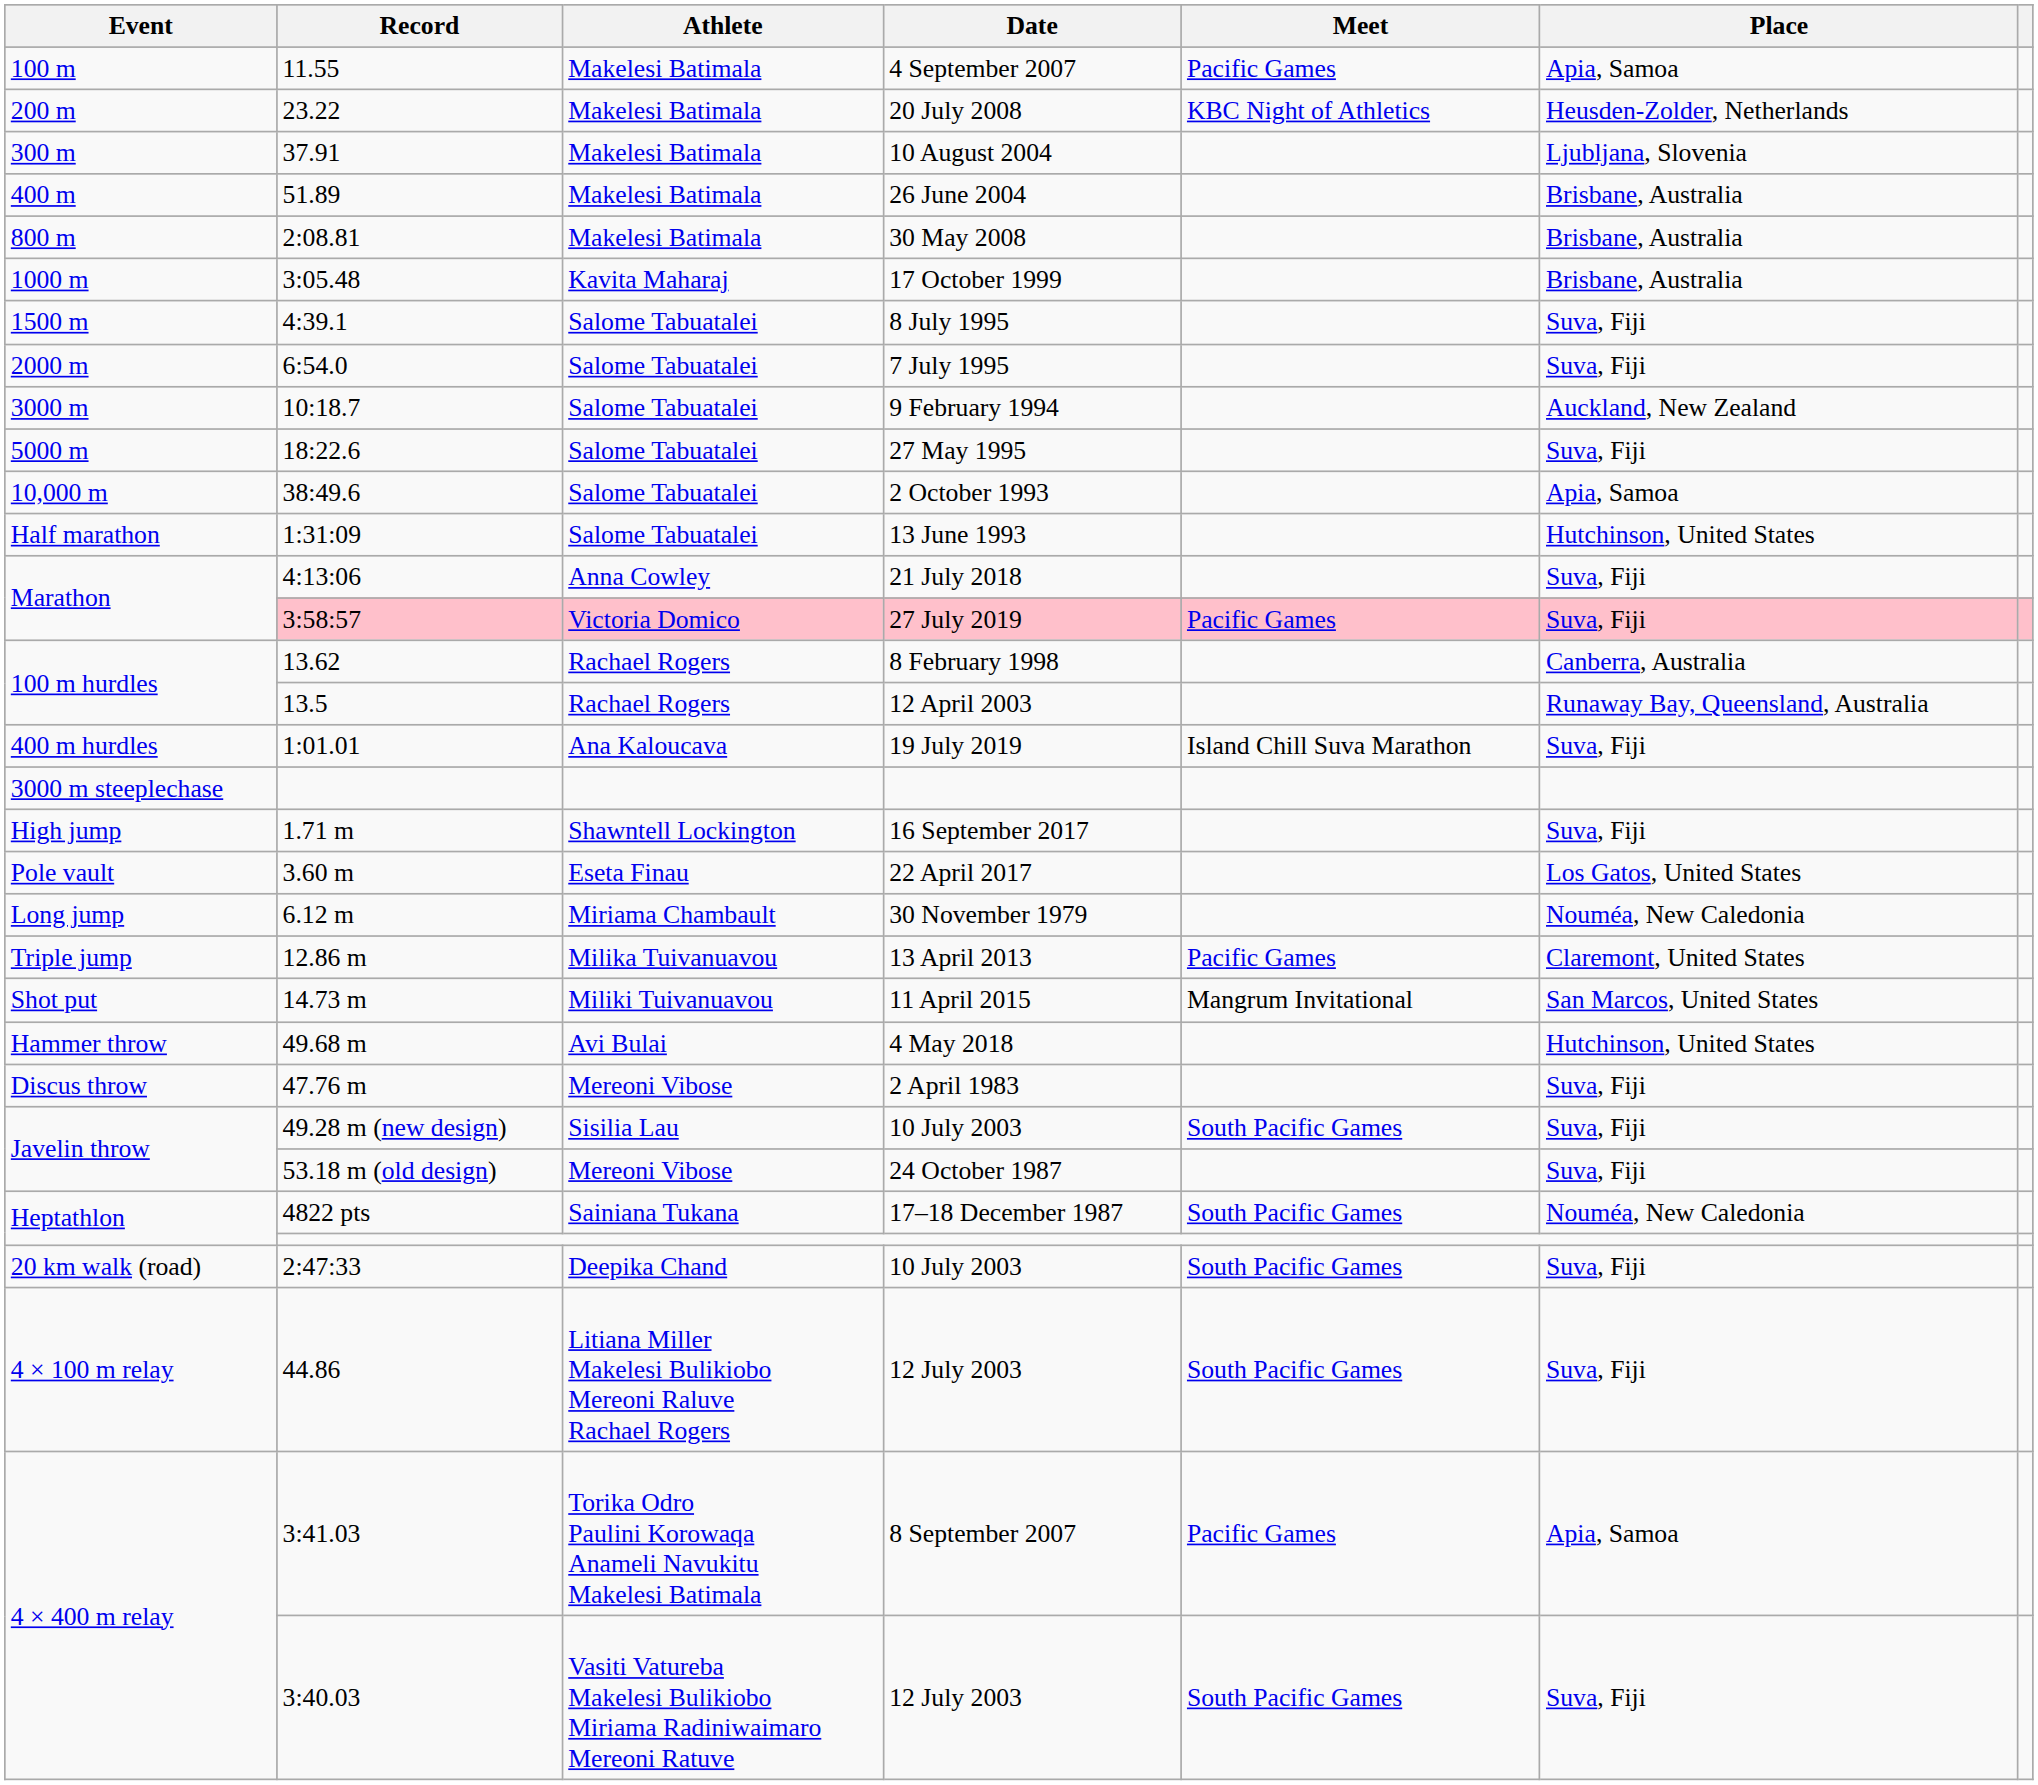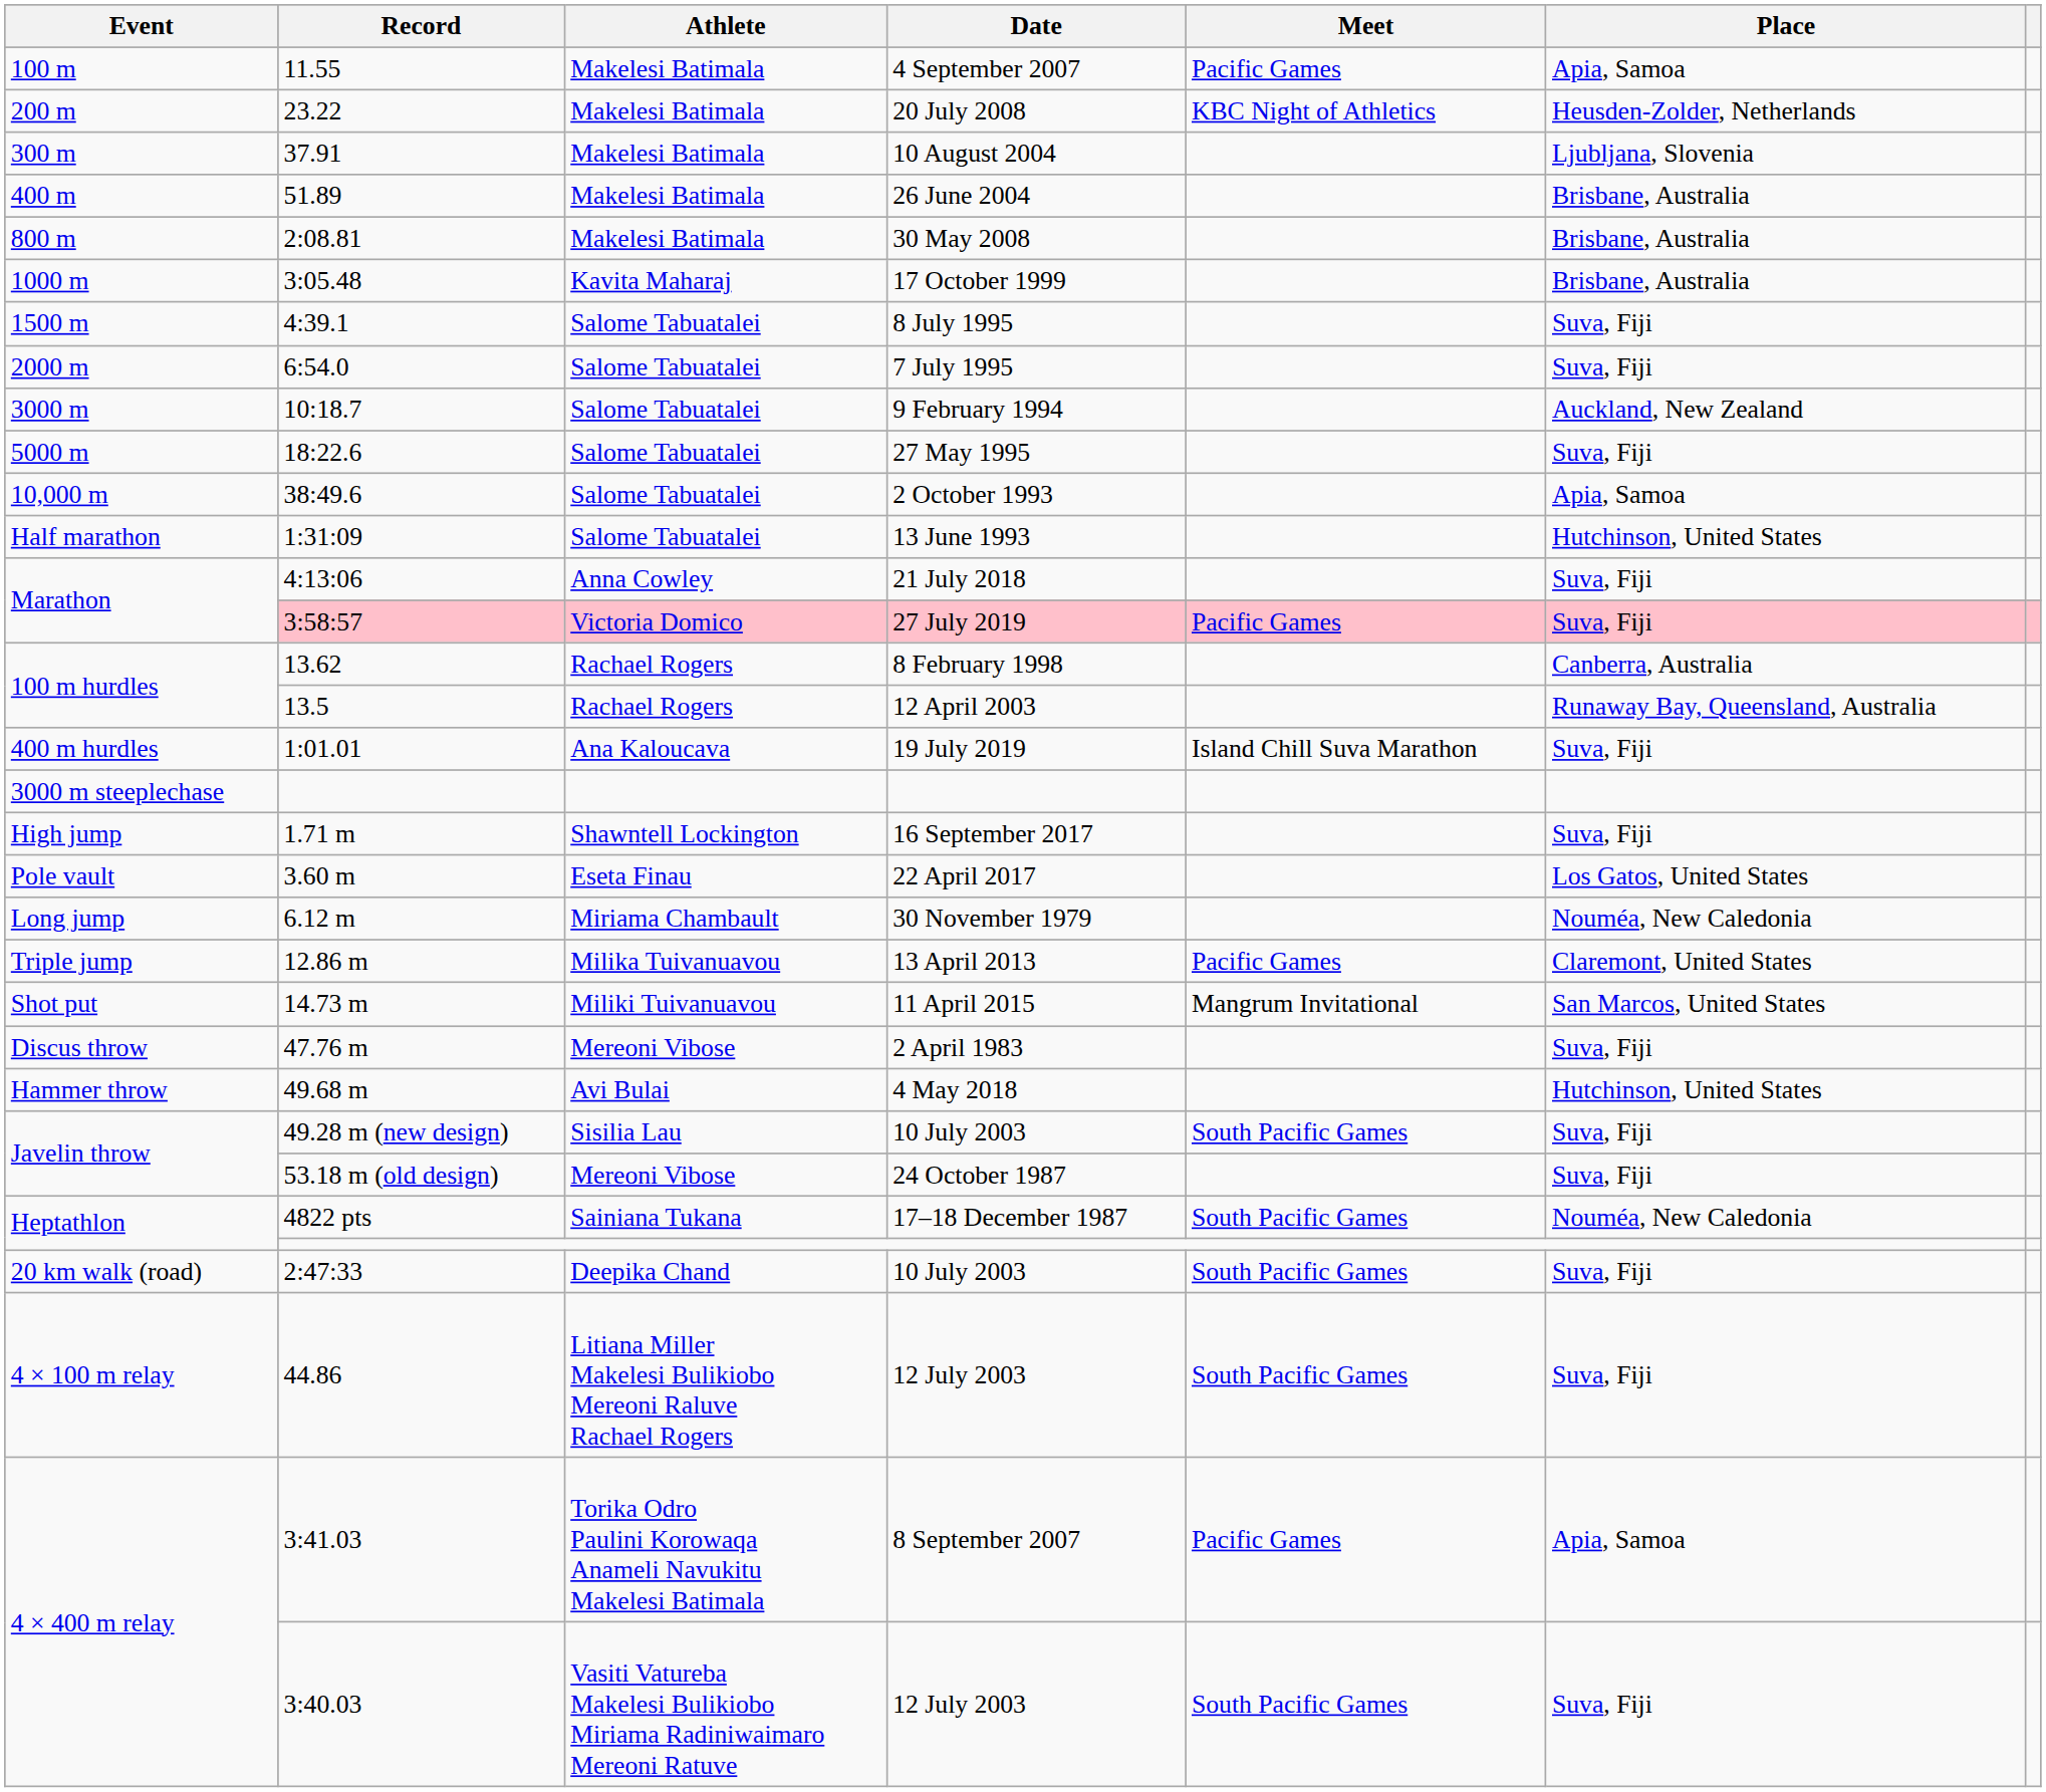rows swapped: 2 April 1983 <-> 4 May 2018
